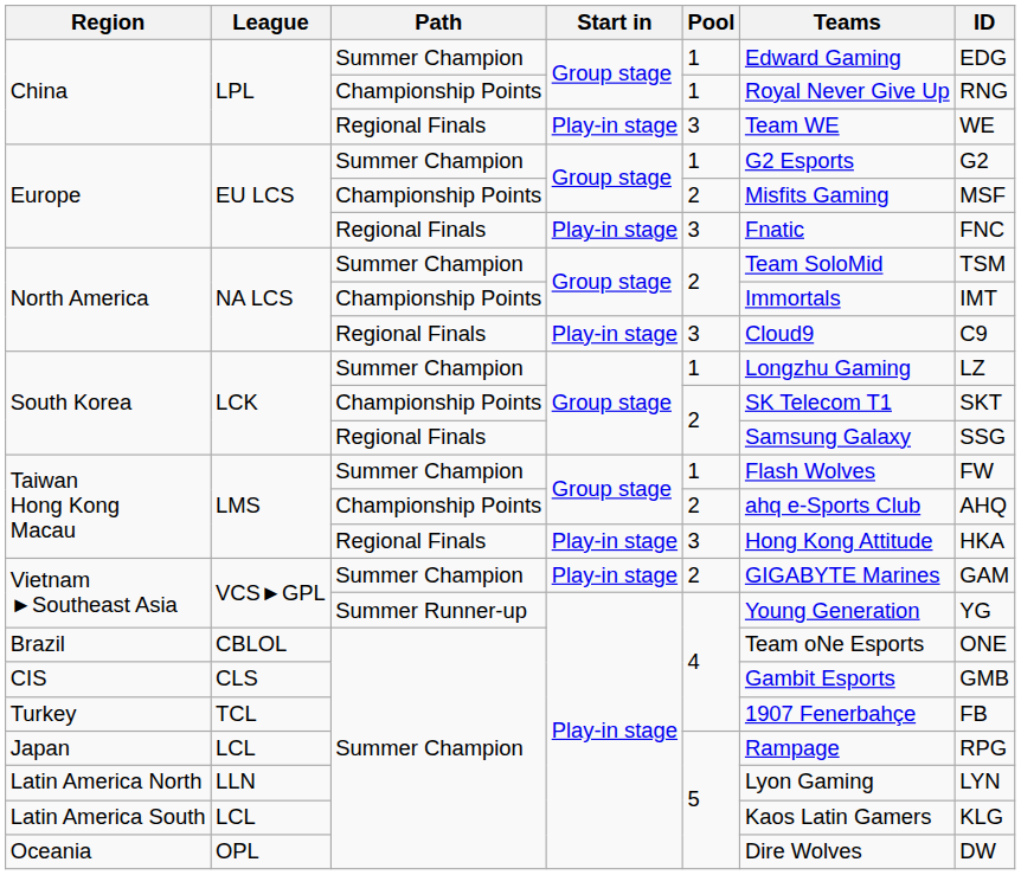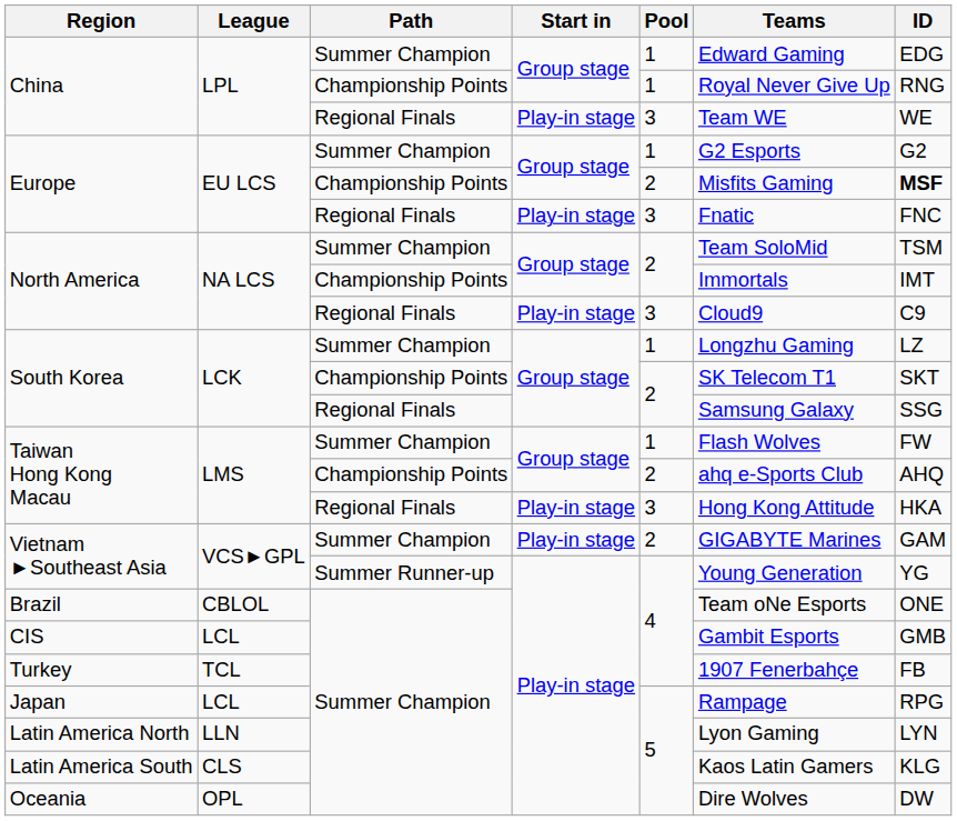Europe / Championship Points | ID: normal -> bold
CIS | League: CLS -> LCL
Latin America South | League: LCL -> CLS
